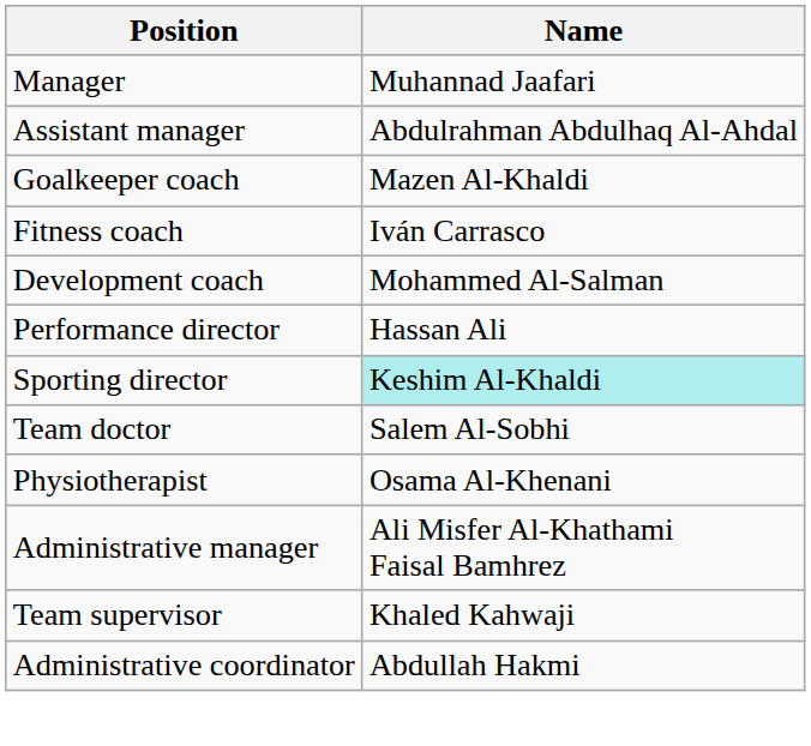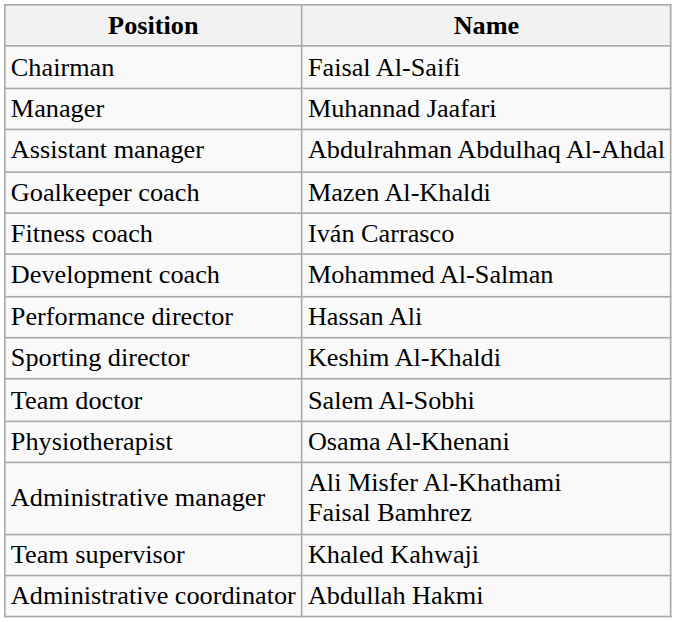+ row: Chairman | Faisal Al-Saifi
Sporting director | Name: paleturquoise background -> no background
